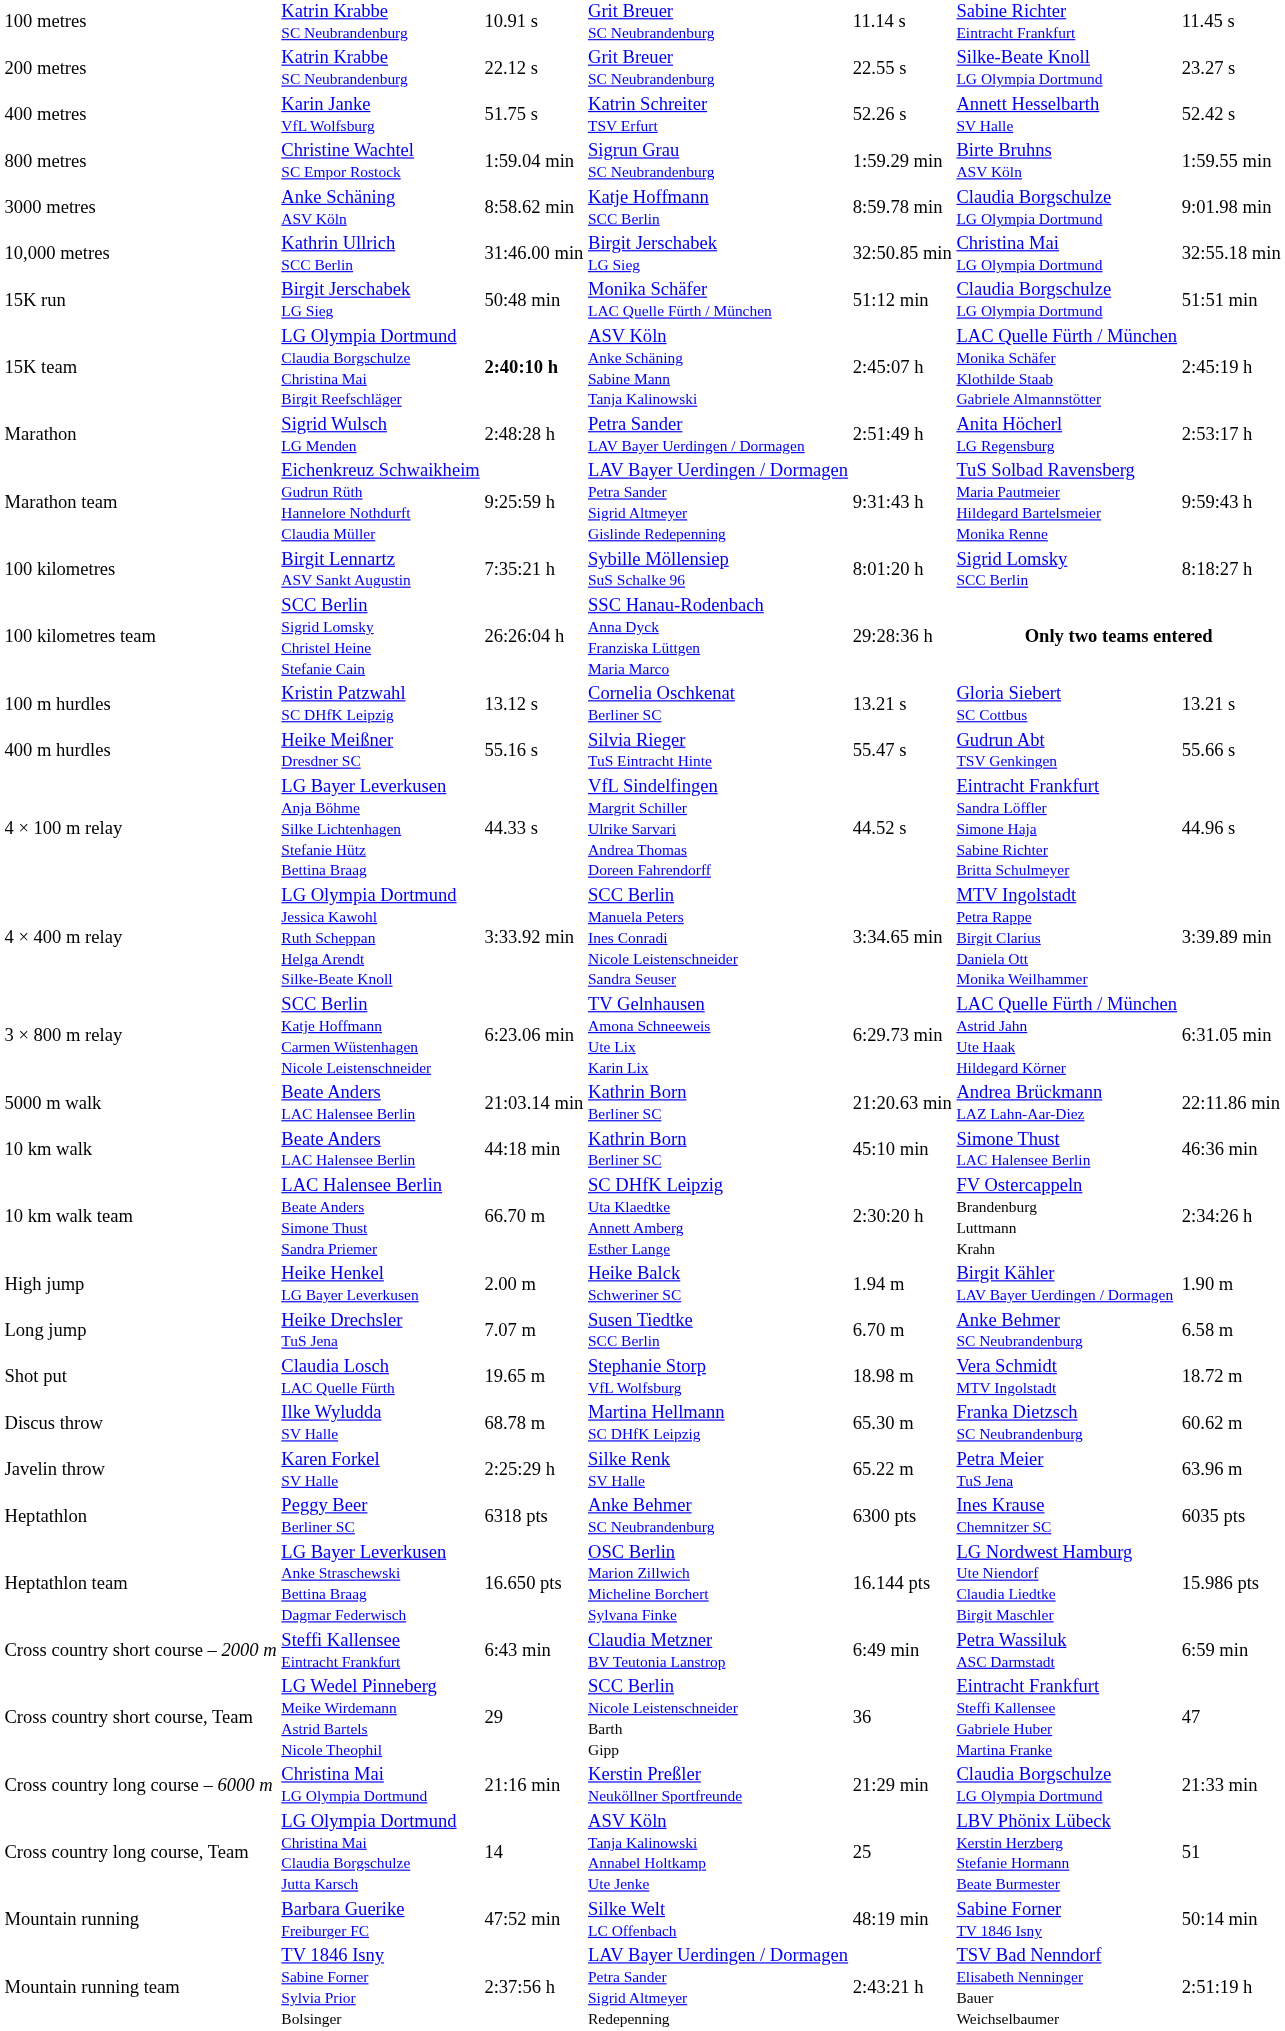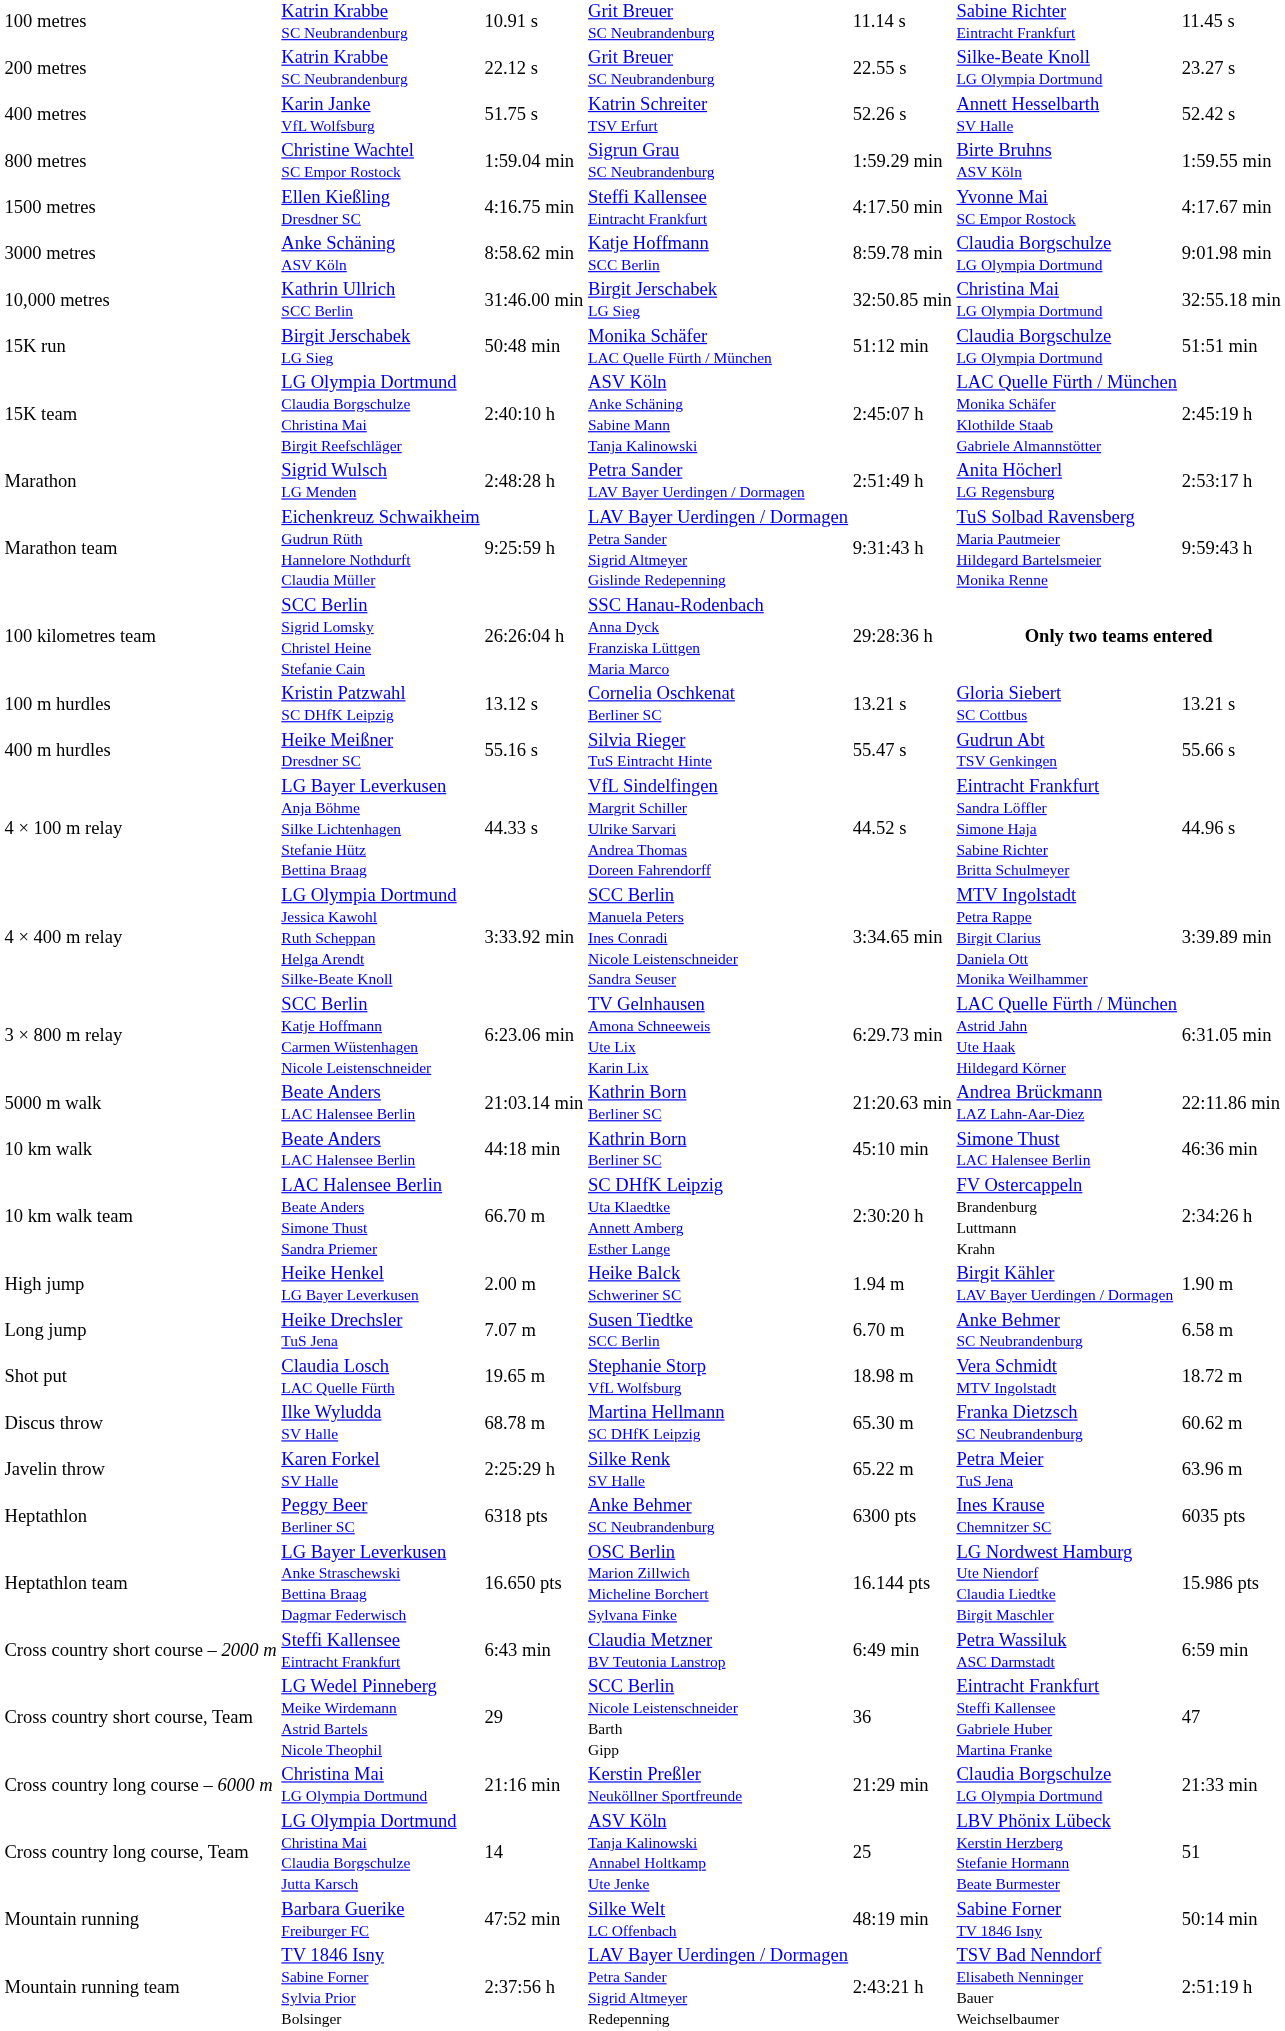+ row: 1500 metres | Ellen Kießling Dresdner SC | 4:16.75 min | Steffi Kallensee Eintracht Frankfurt | 4:17.50 min | Yvonne Mai SC Empor Rostock | 4:17.67 min
15K team | column 3: bold -> normal
- row: 100 kilometres | Birgit Lennartz ASV Sankt Augustin | 7:35:21 h | Sybille Möllensiep SuS Schalke 96 | 8:01:20 h | Sigrid Lomsky SCC Berlin | 8:18:27 h
